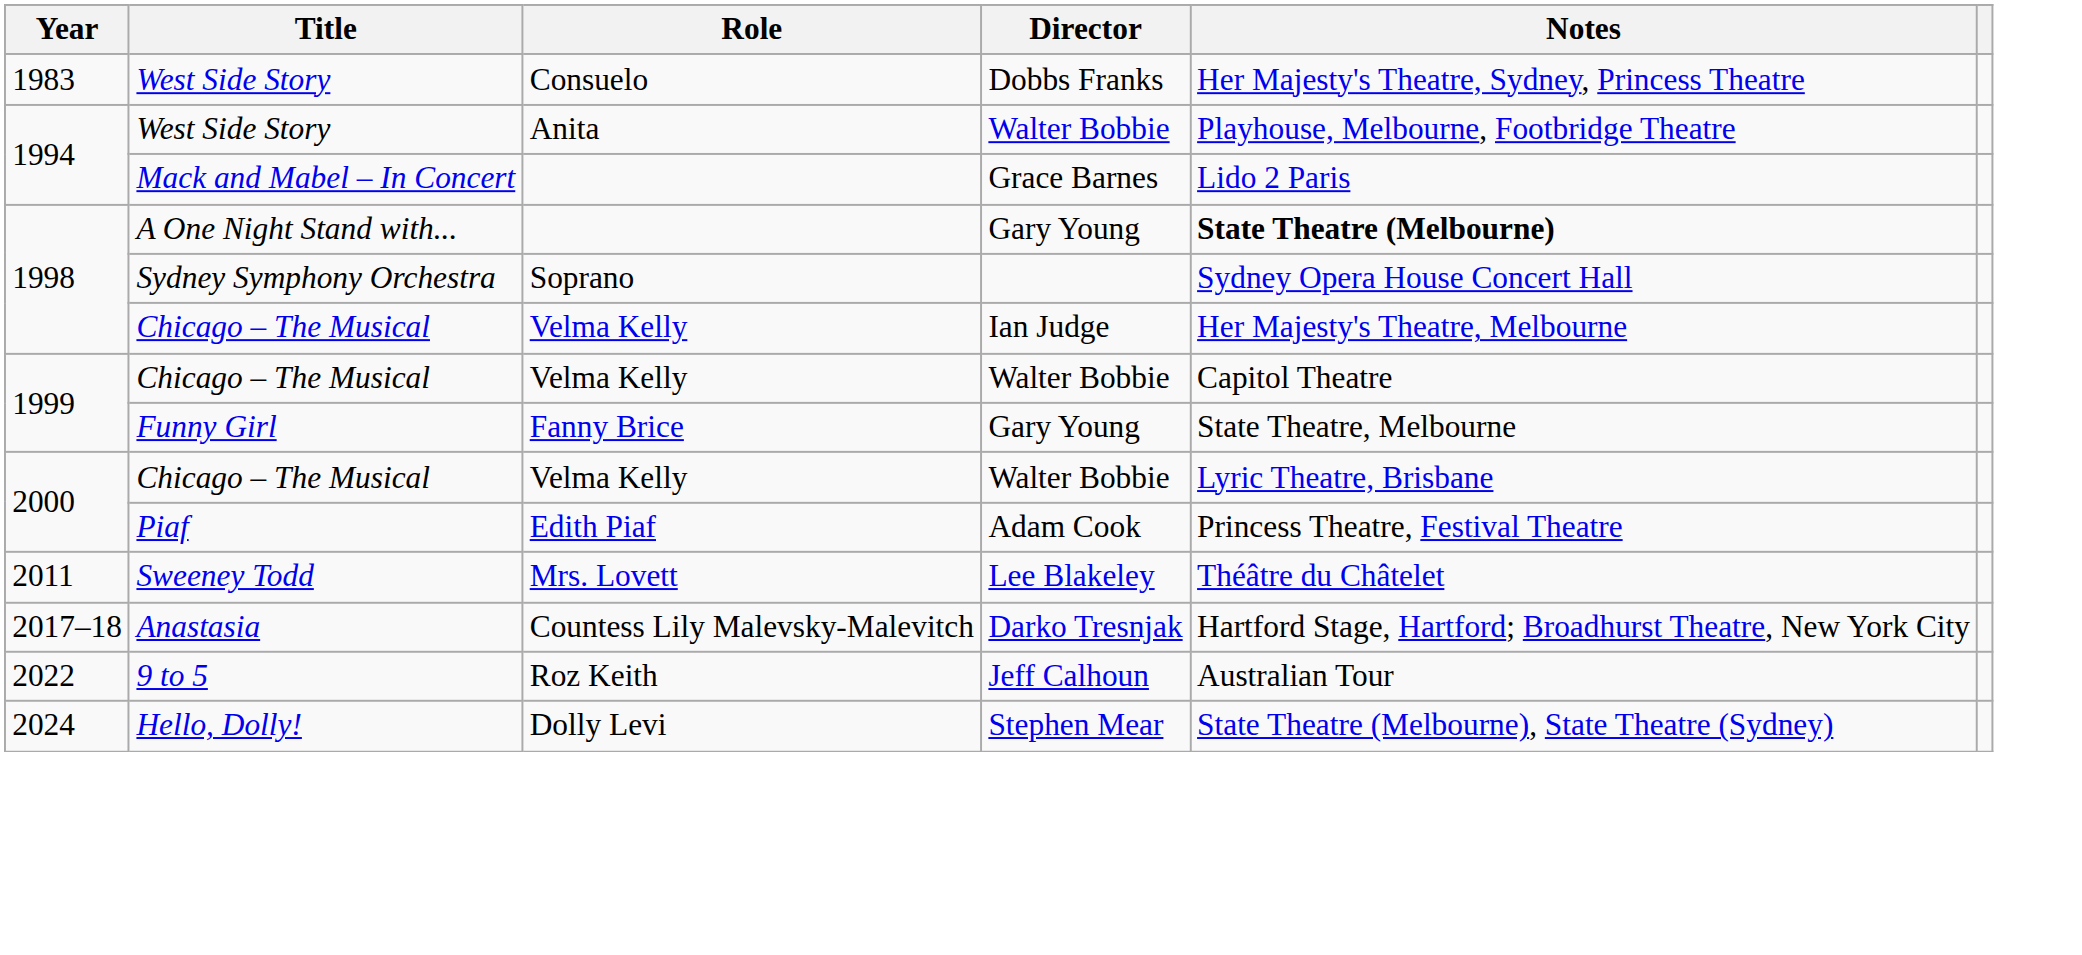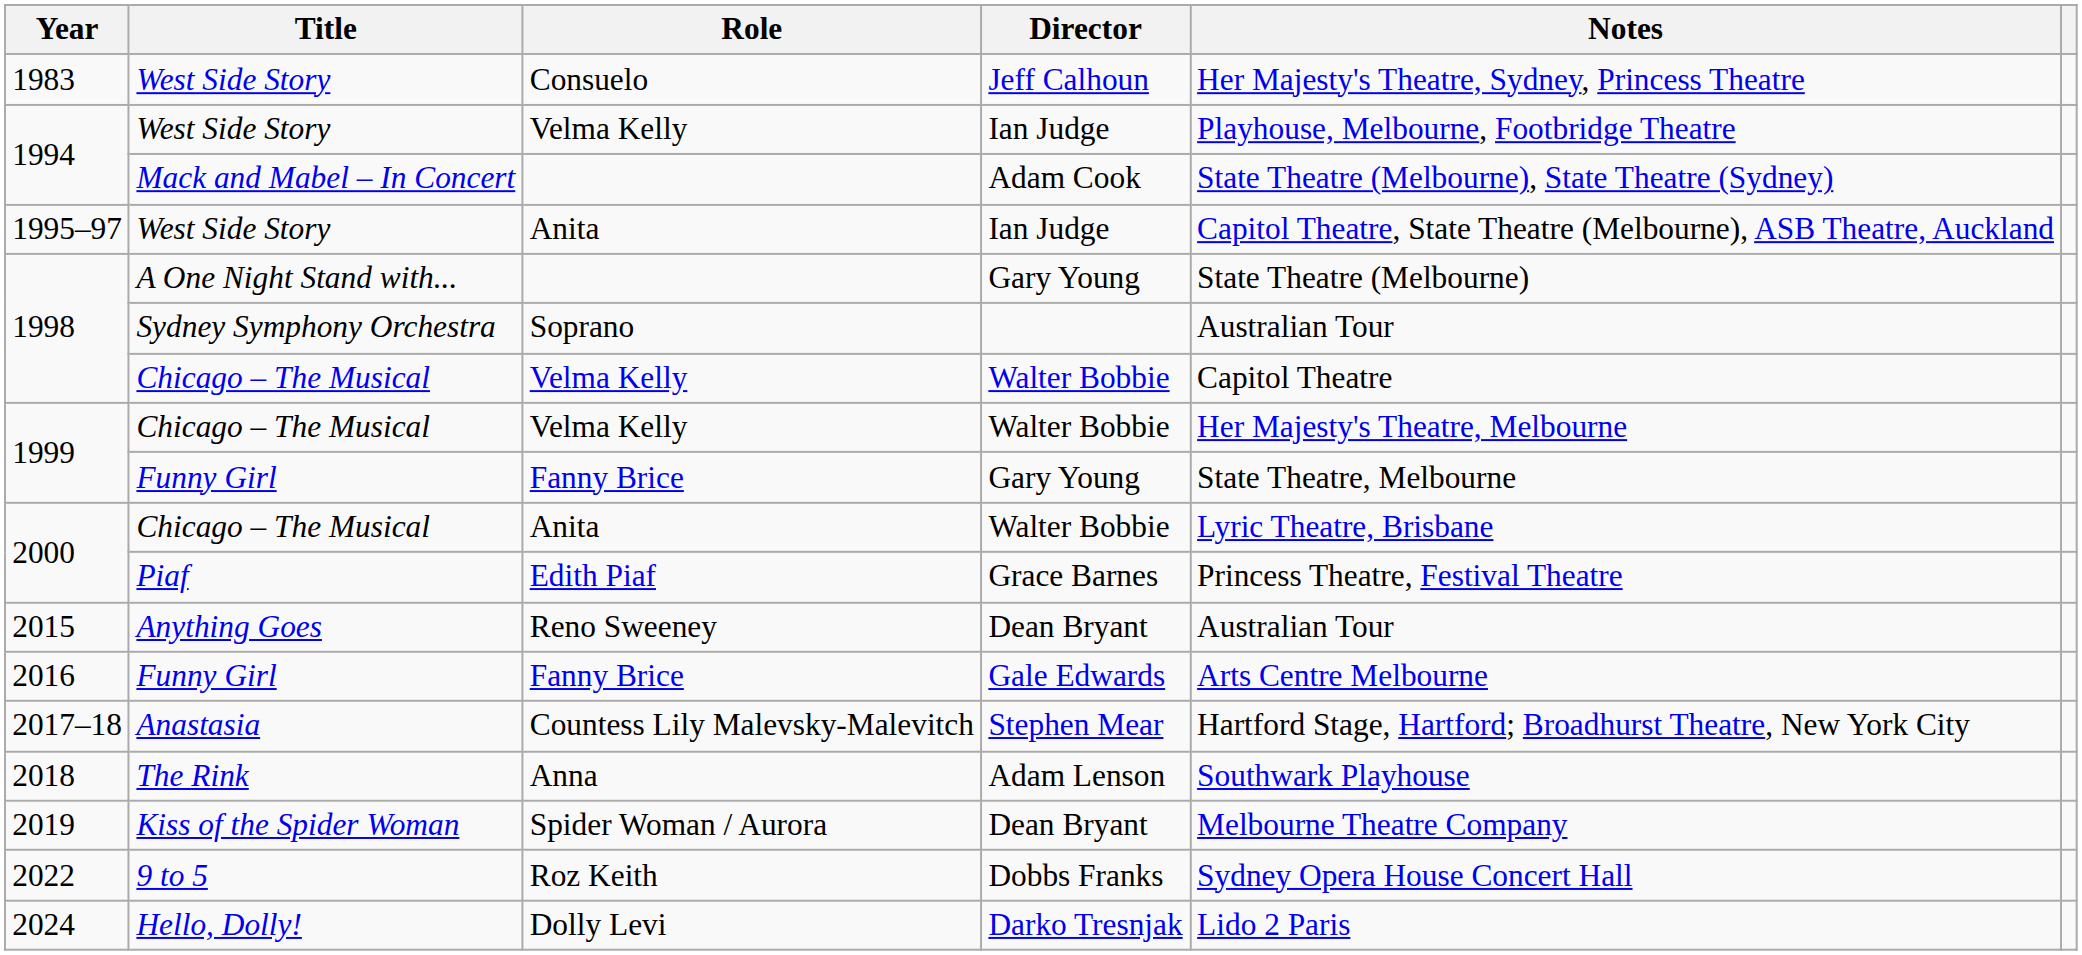1983 | Director: Dobbs Franks -> Jeff Calhoun
1994 / West Side Story | Role: Anita -> Velma Kelly
1994 / West Side Story | Director: Walter Bobbie -> Ian Judge
1994 / Mack and Mabel – In Concert | Director: Grace Barnes -> Adam Cook
1994 / Mack and Mabel – In Concert | Notes: Lido 2 Paris -> State Theatre (Melbourne), State Theatre (Sydney)
+ row: 1995–97 | West Side Story | Anita | Ian Judge | Capitol Theatre, State Theatre (Melbourne), ASB Theatre, Auckland
1998 / A One Night Stand with... | Notes: bold -> normal
1998 / Sydney Symphony Orchestra | Notes: Sydney Opera House Concert Hall -> Australian Tour
1998 / Chicago – The Musical | Director: Ian Judge -> Walter Bobbie
1998 / Chicago – The Musical | Notes: Her Majesty's Theatre, Melbourne -> Capitol Theatre
1999 / Chicago – The Musical | Notes: Capitol Theatre -> Her Majesty's Theatre, Melbourne
2000 / Chicago – The Musical | Role: Velma Kelly -> Anita
2000 / Piaf | Director: Adam Cook -> Grace Barnes
- row: 2011 | Sweeney Todd | Mrs. Lovett | Lee Blakeley | Théâtre du Châtelet
+ row: 2015 | Anything Goes | Reno Sweeney | Dean Bryant | Australian Tour
+ row: 2016 | Funny Girl | Fanny Brice | Gale Edwards | Arts Centre Melbourne
2017–18 | Director: Darko Tresnjak -> Stephen Mear
+ row: 2018 | The Rink | Anna | Adam Lenson | Southwark Playhouse
+ row: 2019 | Kiss of the Spider Woman | Spider Woman / Aurora | Dean Bryant | Melbourne Theatre Company
2022 | Director: Jeff Calhoun -> Dobbs Franks
2022 | Notes: Australian Tour -> Sydney Opera House Concert Hall
2024 | Director: Stephen Mear -> Darko Tresnjak
2024 | Notes: State Theatre (Melbourne), State Theatre (Sydney) -> Lido 2 Paris
